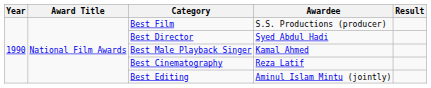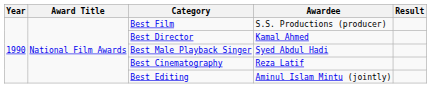Best Director | Awardee: Syed Abdul Hadi -> Kamal Ahmed
Best Male Playback Singer | Awardee: Kamal Ahmed -> Syed Abdul Hadi
